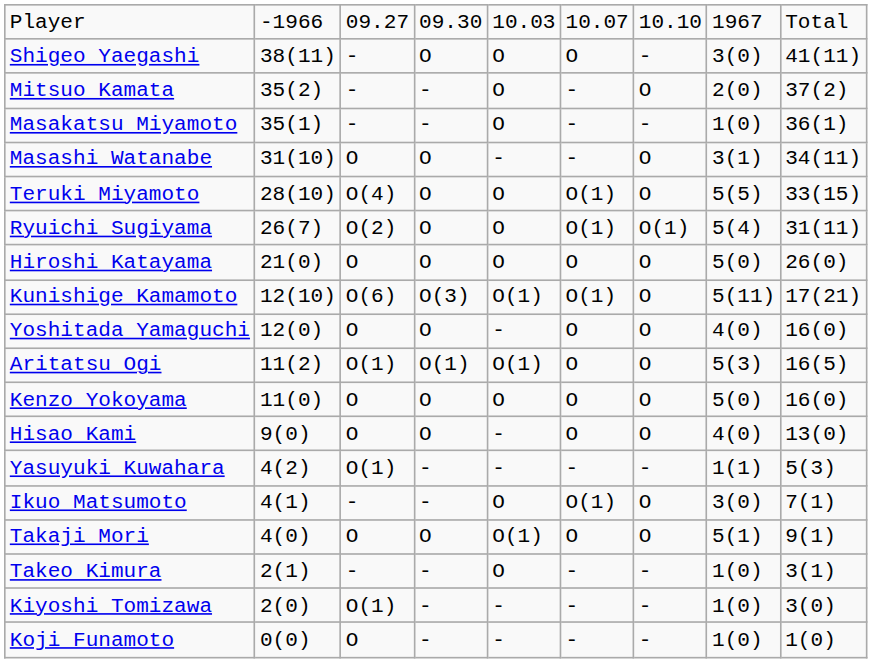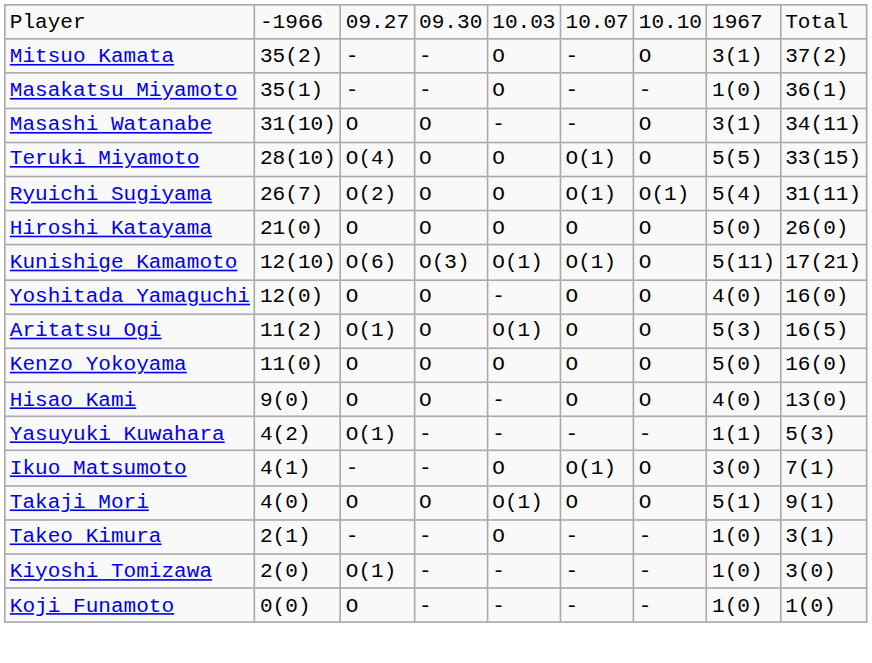- row: Shigeo Yaegashi | 38(11) | - | O | O | O | - | 3(0) | 41(11)
Mitsuo Kamata | column 8: 2(0) -> 3(1)
Aritatsu Ogi | column 4: O(1) -> O
